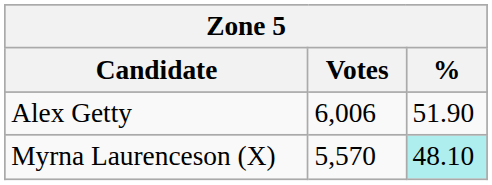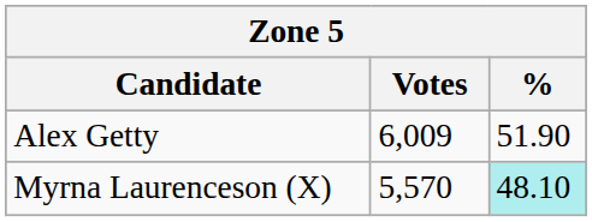Alex Getty | Votes: 6,006 -> 6,009
